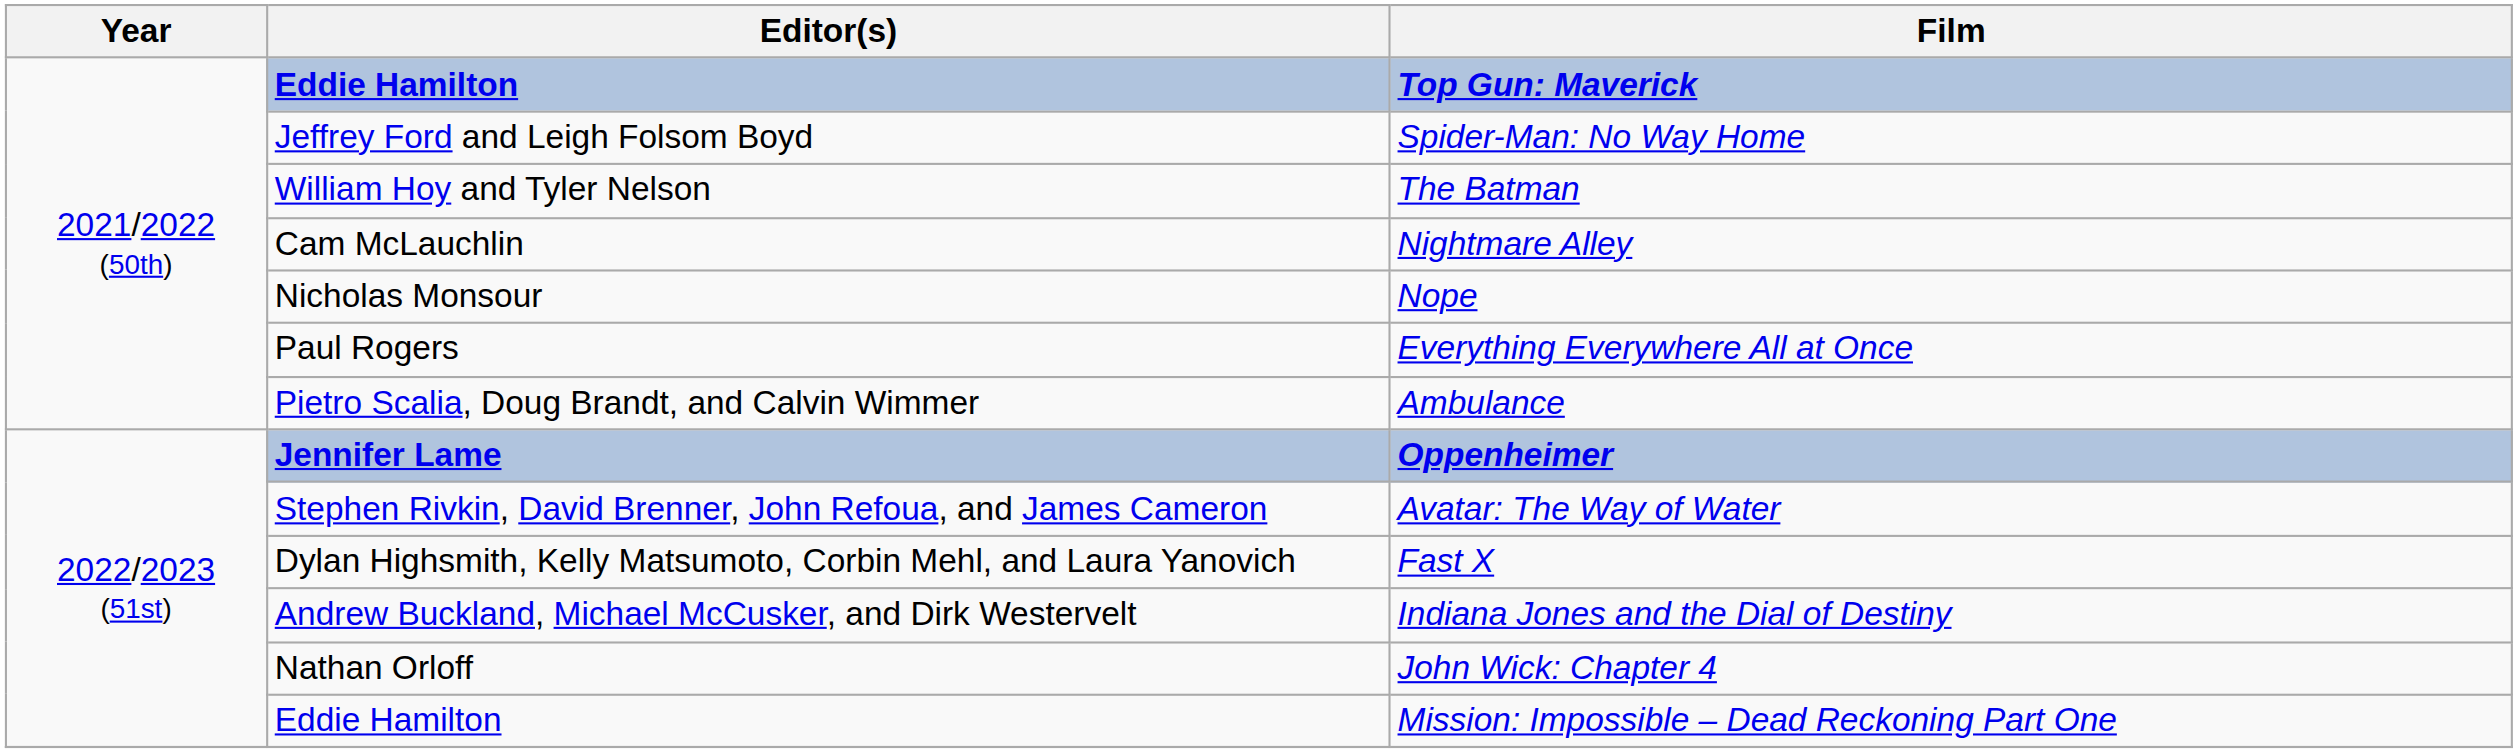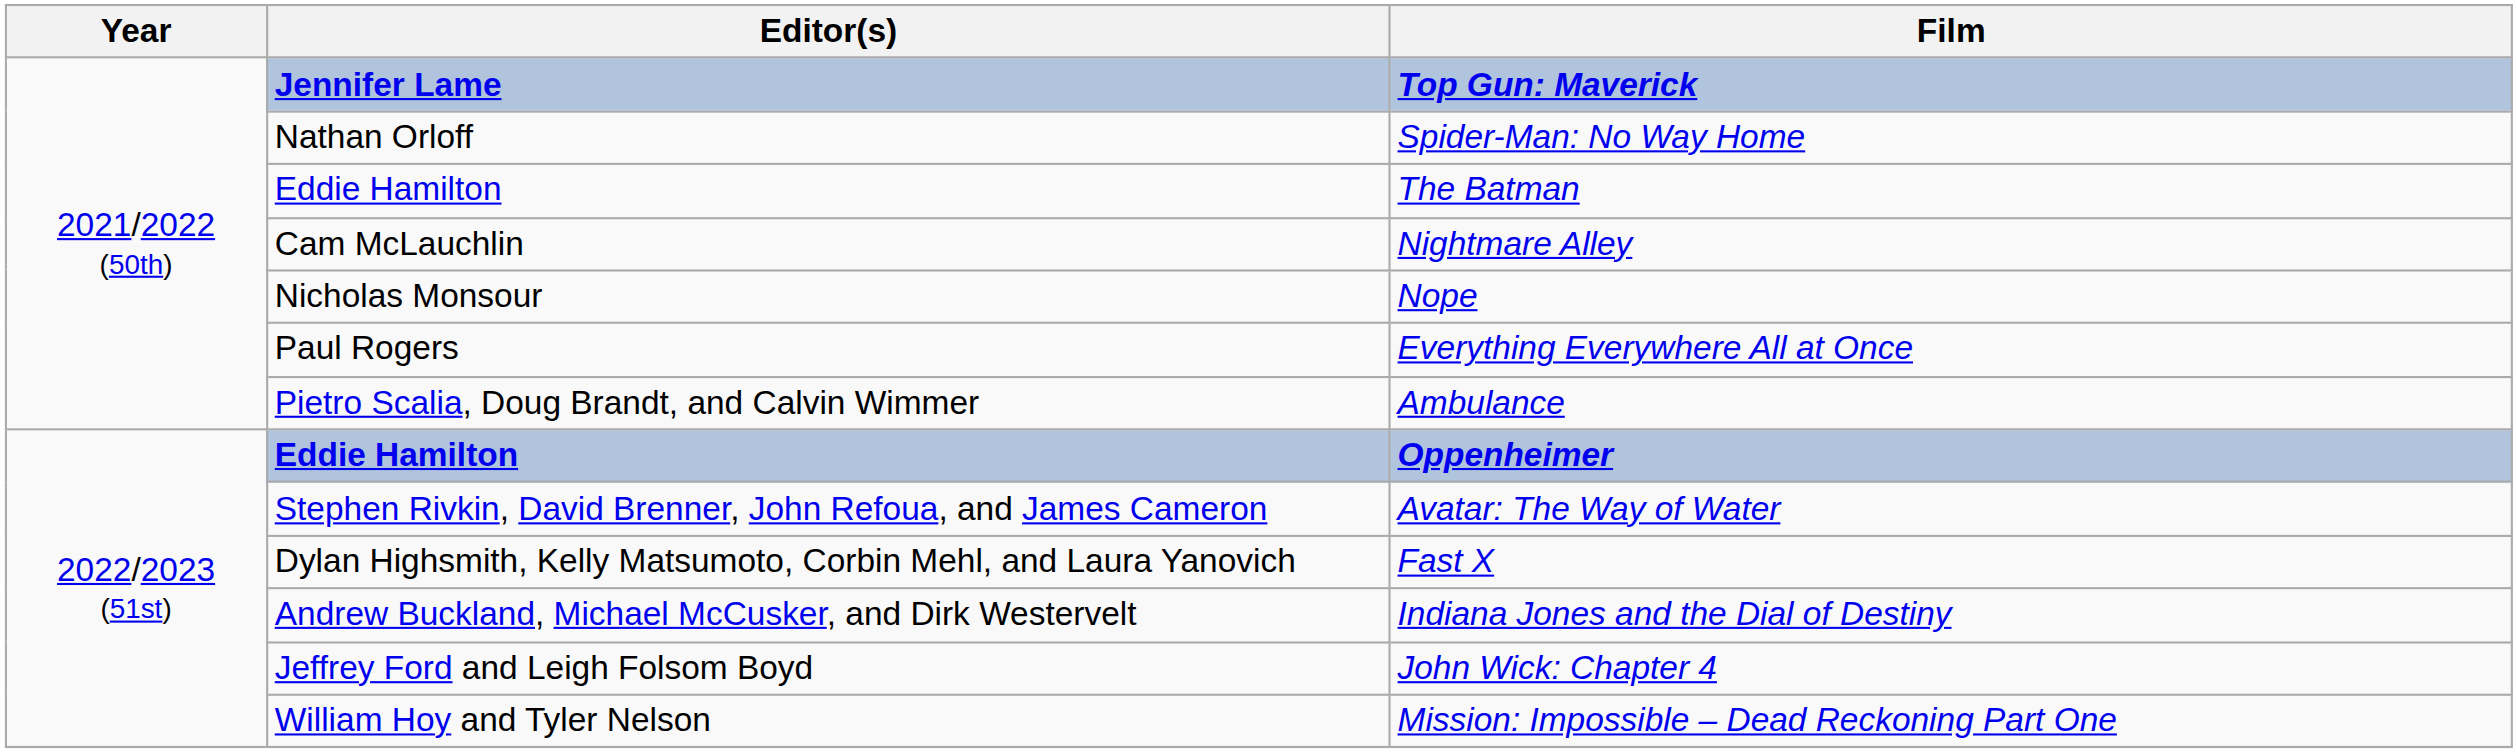Top Gun: Maverick | Editor(s): Eddie Hamilton -> Jennifer Lame
Spider-Man: No Way Home | Editor(s): Jeffrey Ford and Leigh Folsom Boyd -> Nathan Orloff
The Batman | Editor(s): William Hoy and Tyler Nelson -> Eddie Hamilton
Oppenheimer | Editor(s): Jennifer Lame -> Eddie Hamilton
John Wick: Chapter 4 | Editor(s): Nathan Orloff -> Jeffrey Ford and Leigh Folsom Boyd
Mission: Impossible – Dead Reckoning Part One | Editor(s): Eddie Hamilton -> William Hoy and Tyler Nelson
